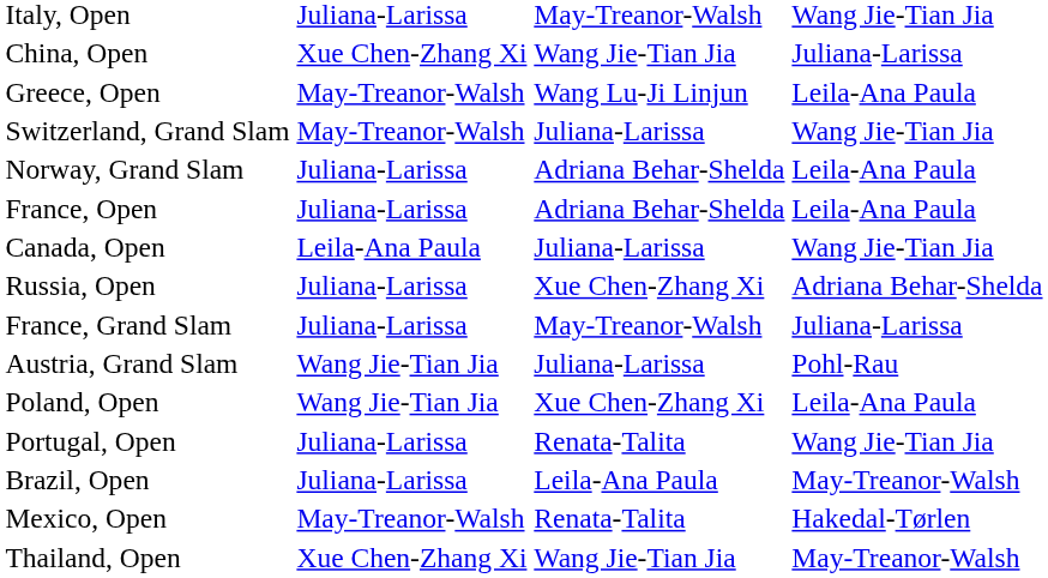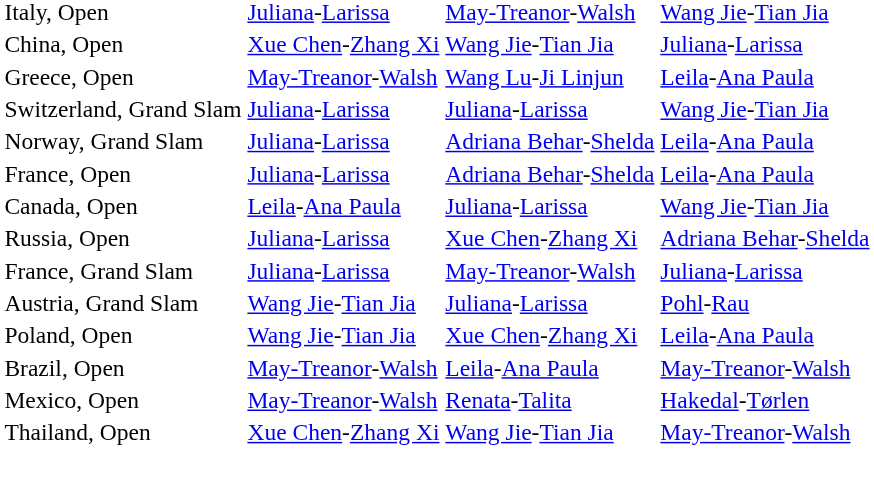Switzerland, Grand Slam | column 2: May-Treanor-Walsh -> Juliana-Larissa
- row: Portugal, Open | Juliana-Larissa | Renata-Talita | Wang Jie-Tian Jia
Brazil, Open | column 2: Juliana-Larissa -> May-Treanor-Walsh
